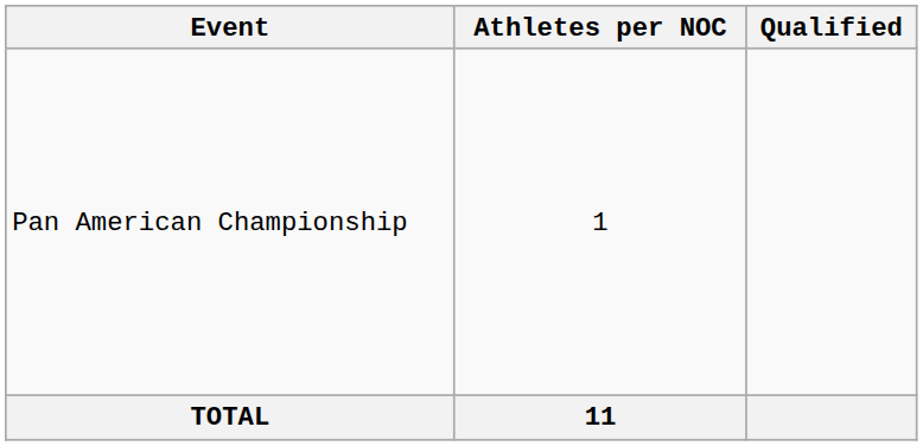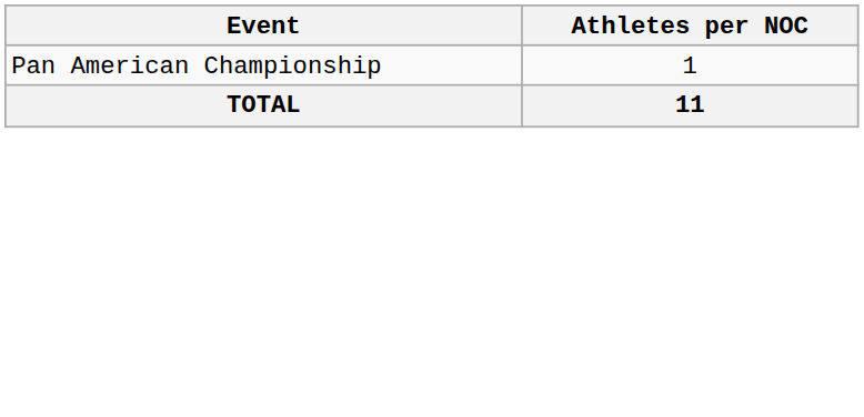- column: Qualified
